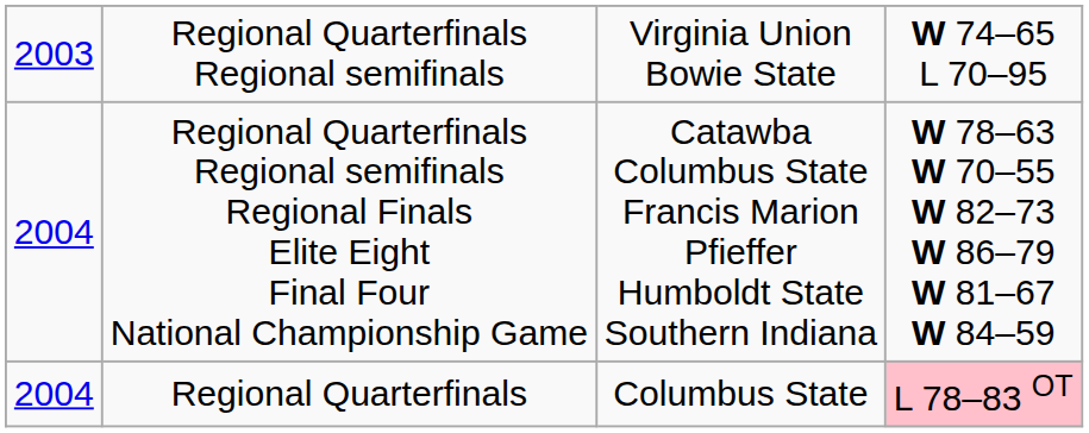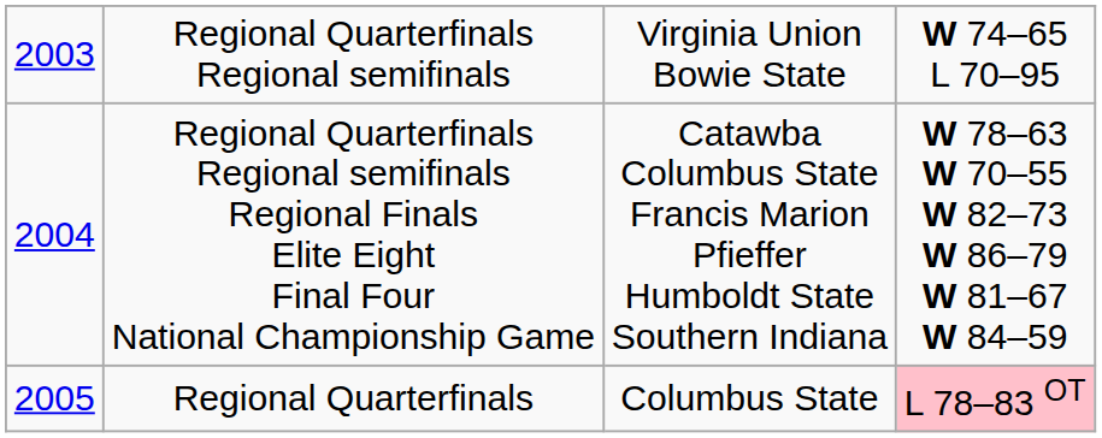Regional Quarterfinals | column 1: 2004 -> 2005
